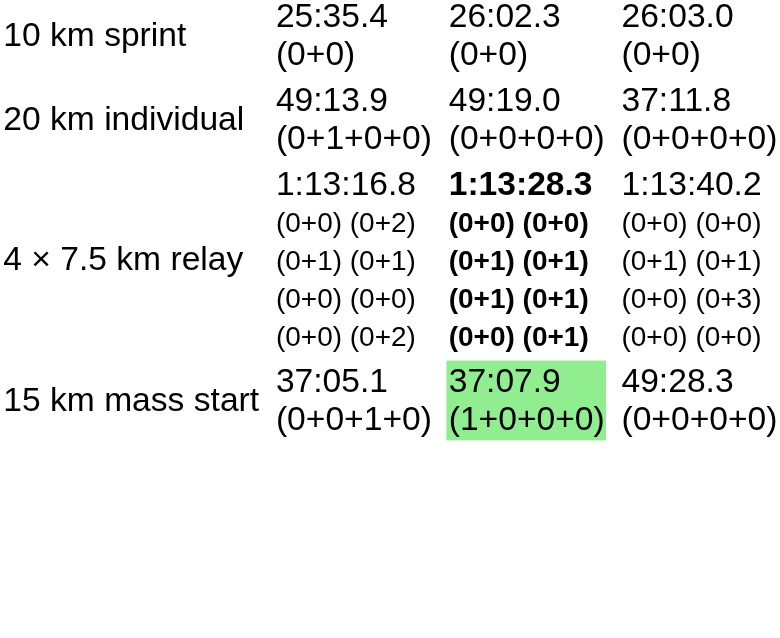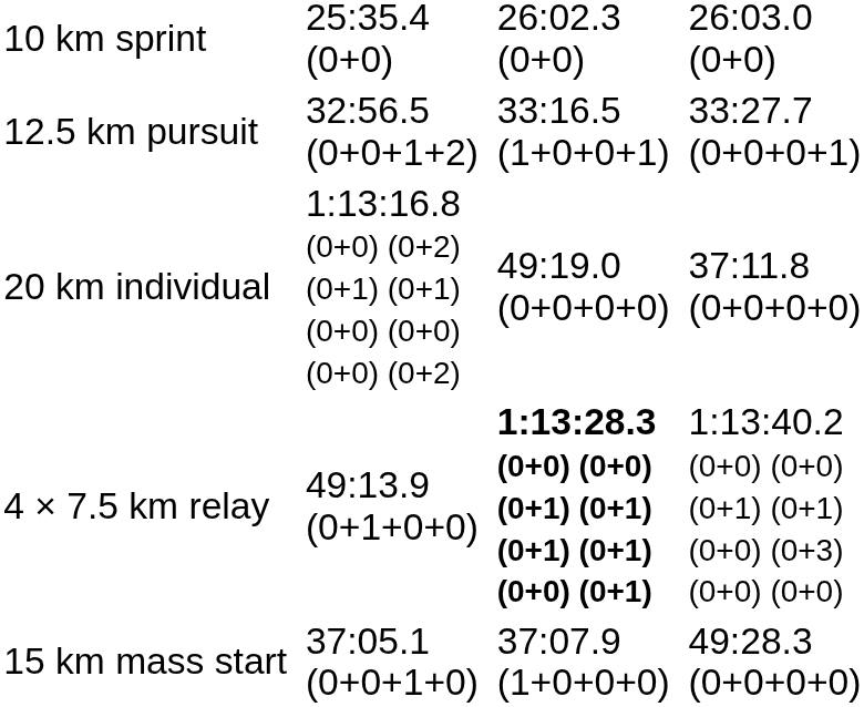+ row: 12.5 km pursuit | 32:56.5 (0+0+1+2) | 33:16.5 (1+0+0+1) | 33:27.7 (0+0+0+1)
20 km individual | column 3: 49:13.9 (0+1+0+0) -> 1:13:16.8 (0+0) (0+2) (0+1) (0+1) (0+0) (0+0) (0+0) (0+2)
4 × 7.5 km relay | column 3: 1:13:16.8 (0+0) (0+2) (0+1) (0+1) (0+0) (0+0) (0+0) (0+2) -> 49:13.9 (0+1+0+0)
15 km mass start | column 5: lightgreen background -> no background
